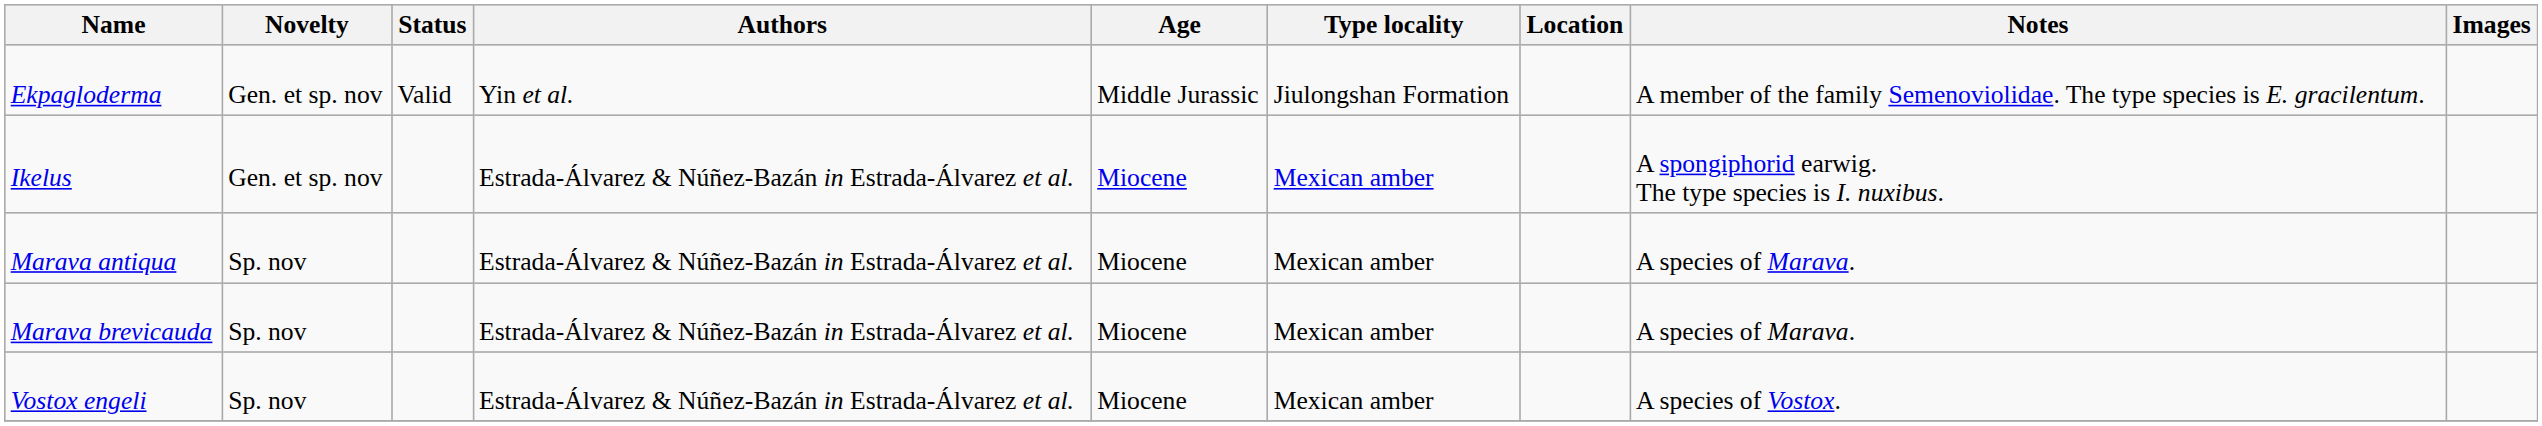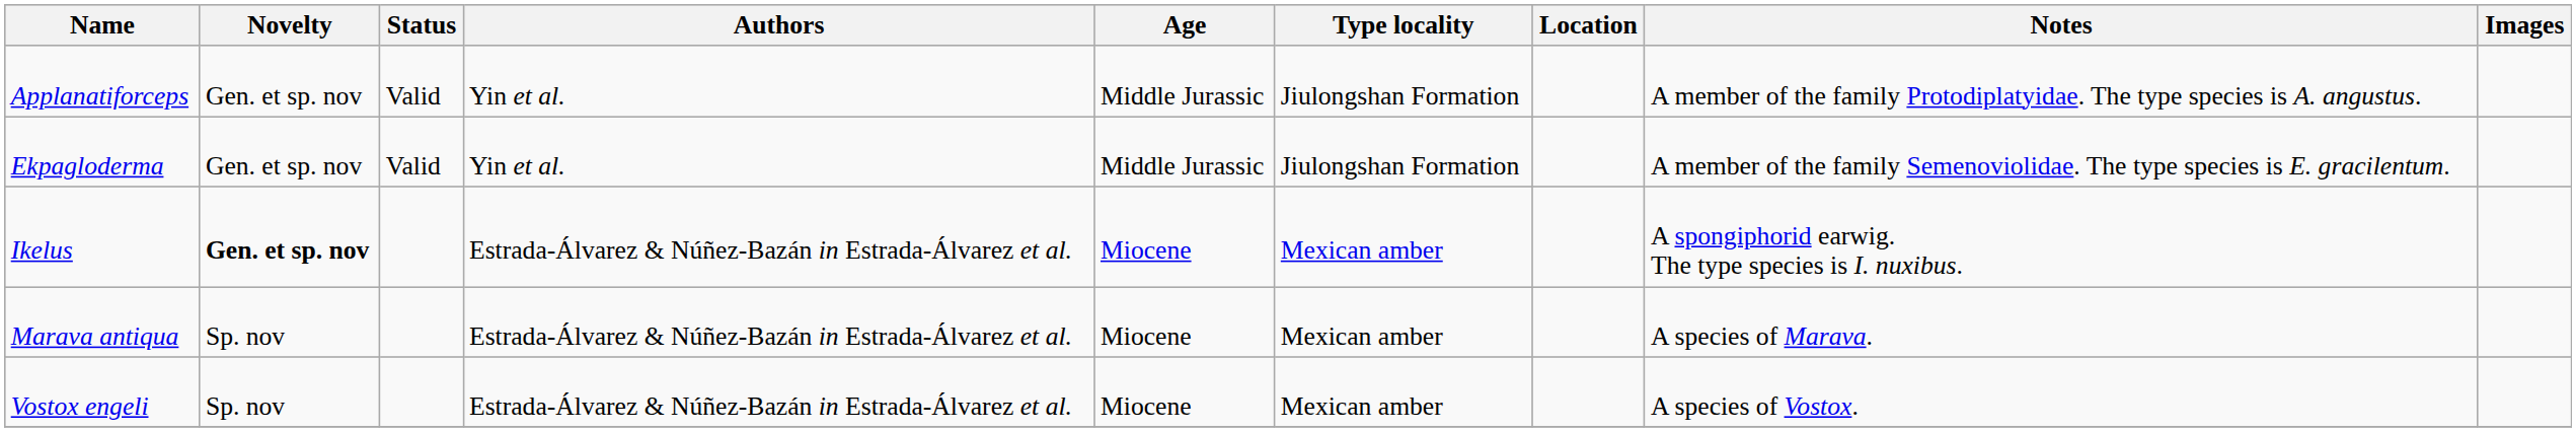+ row: Applanatiforceps | Gen. et sp. nov | Valid | Yin et al. | Middle Jurassic | Jiulongshan Formation | A member of the family Protodiplatyidae. The type species is A. angustus.
Ikelus | Novelty: normal -> bold
- row: Marava brevicauda | Sp. nov | Estrada-Álvarez & Núñez-Bazán in Estrada-Álvarez et al. | Miocene | Mexican amber | A species of Marava.
